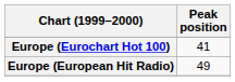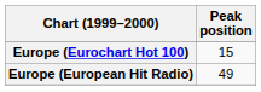Europe (Eurochart Hot 100) | Peak position: 41 -> 15
